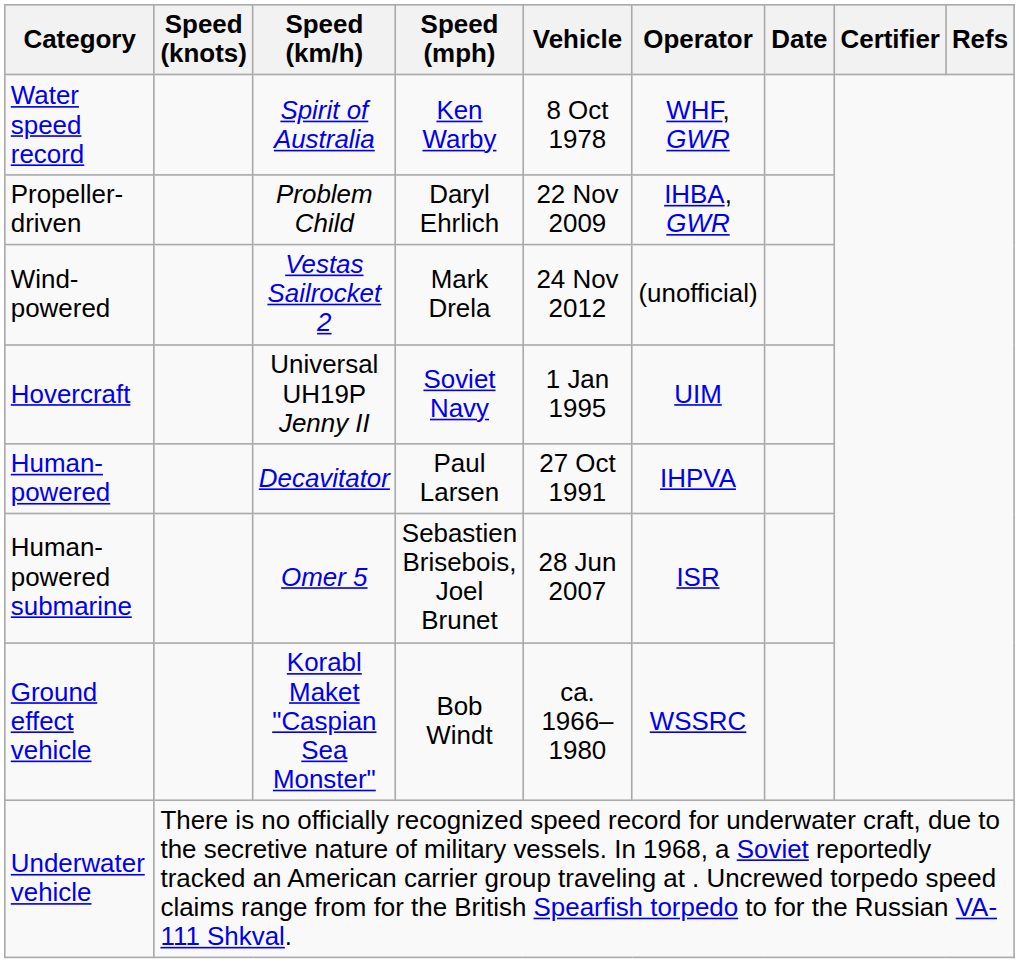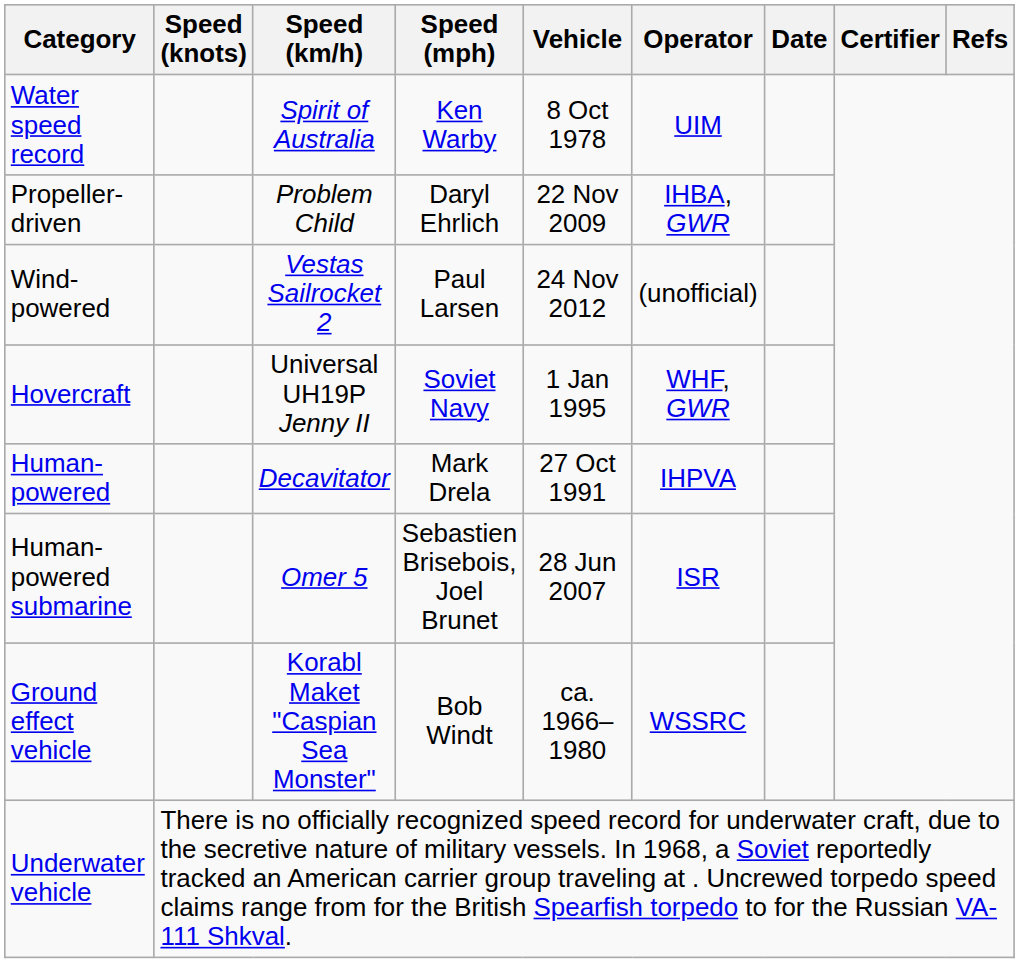Water speed record | Operator: WHF, GWR -> UIM
Wind-powered | Speed (mph): Mark Drela -> Paul Larsen
Hovercraft | Operator: UIM -> WHF, GWR
Human-powered | Speed (mph): Paul Larsen -> Mark Drela
